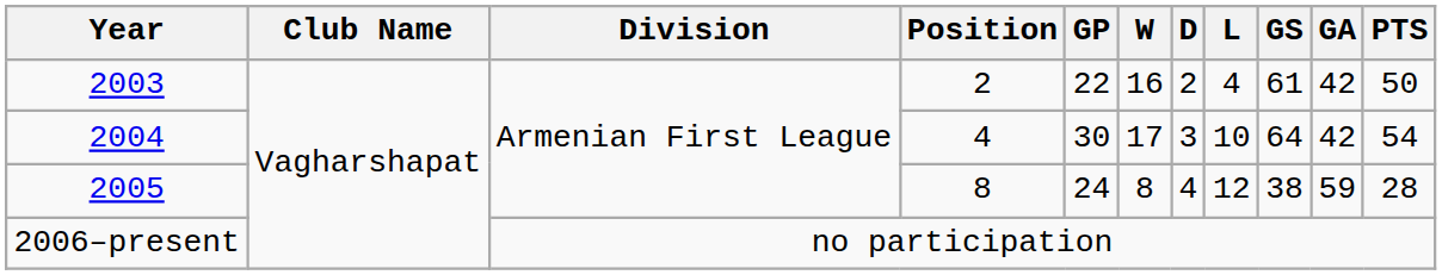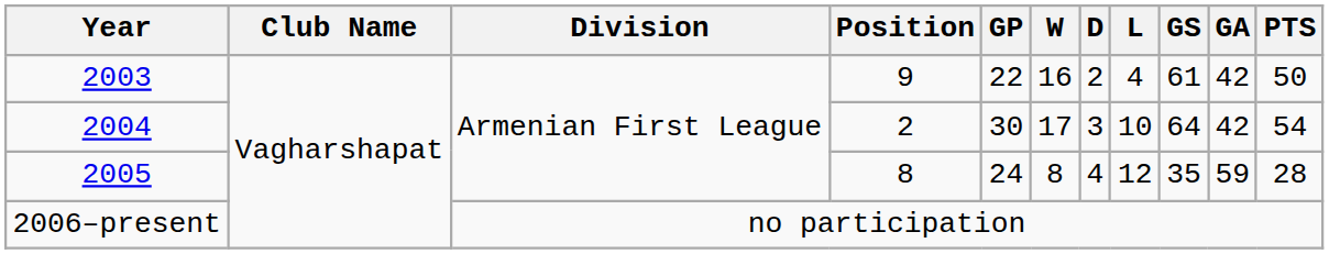2003 | Position: 2 -> 9
2004 | Position: 4 -> 2
2005 | GS: 38 -> 35
